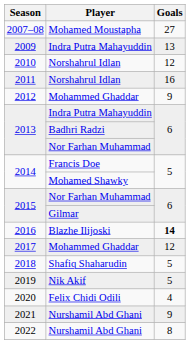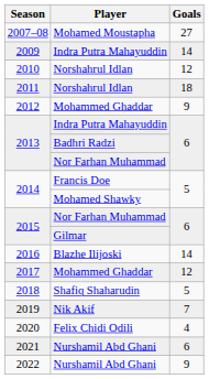2009 | Goals: 13 -> 14
2011 | Goals: 16 -> 18
2016 | Goals: bold -> normal
2019 | Goals: 5 -> 7
2021 | Goals: 9 -> 6
2022 | Goals: 8 -> 9
